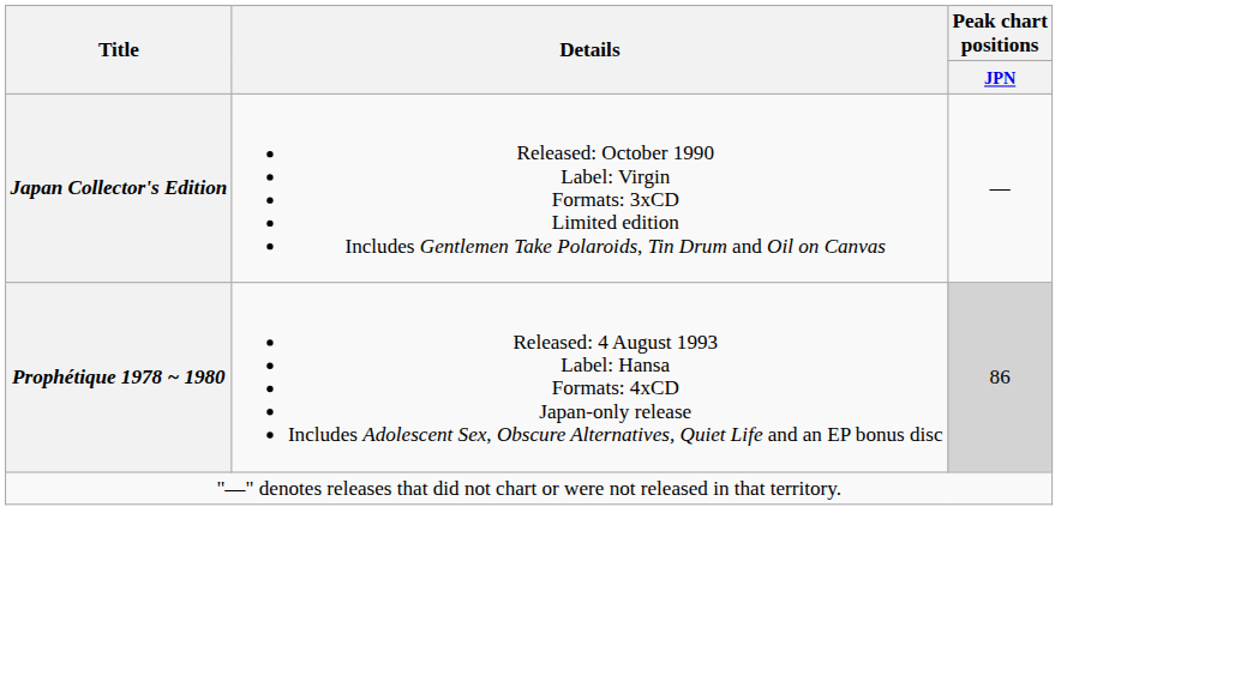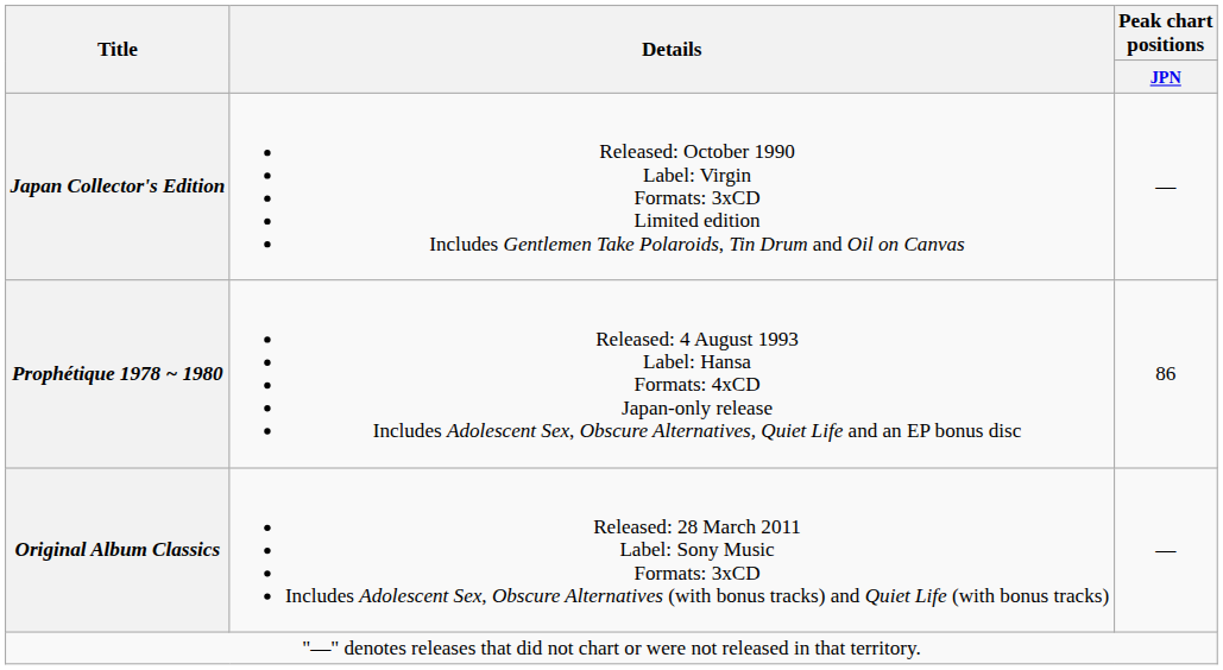Prophétique 1978 ~ 1980 | Peak chart positions / JPN: lightgrey background -> no background
+ row: Original Album Classics | Released: 28 March 2011 Label: Sony Music Formats: 3xCD Includes Adolescent Sex, Obscure Alternatives (with bonus tracks) and Quiet Life (with bonus tracks) | —
